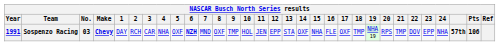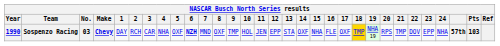Sospenzo Racing | Year: 1991 -> 1990
Sospenzo Racing | 18: no background -> gold background
Sospenzo Racing | Pts: 106 -> 103
